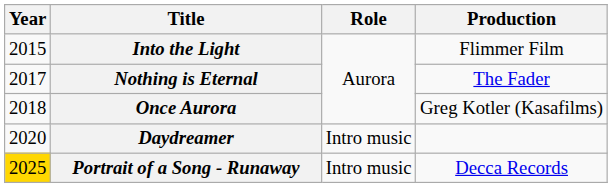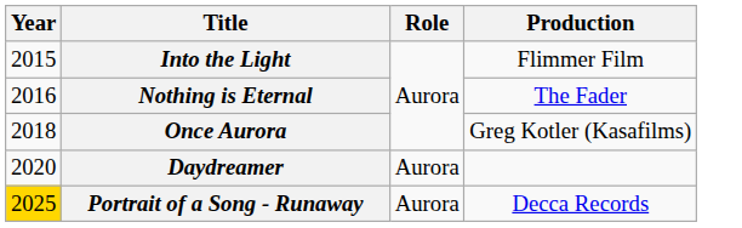Nothing is Eternal | Year: 2017 -> 2016
Daydreamer | Role: Intro music -> Aurora
Portrait of a Song - Runaway | Role: Intro music -> Aurora
